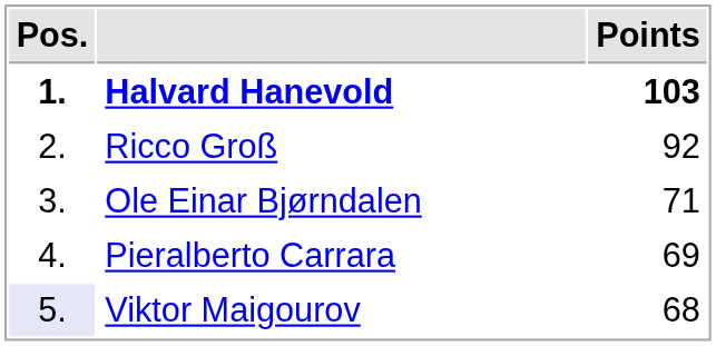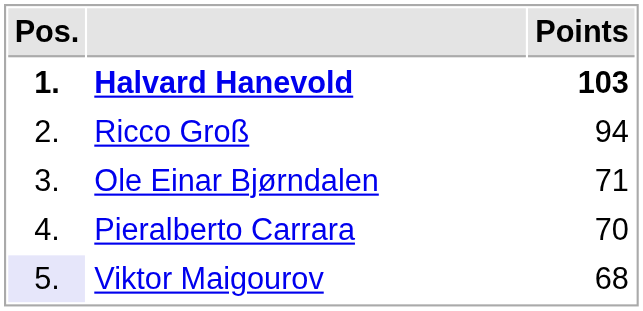Ricco Groß | Points: 92 -> 94
Pieralberto Carrara | Points: 69 -> 70
